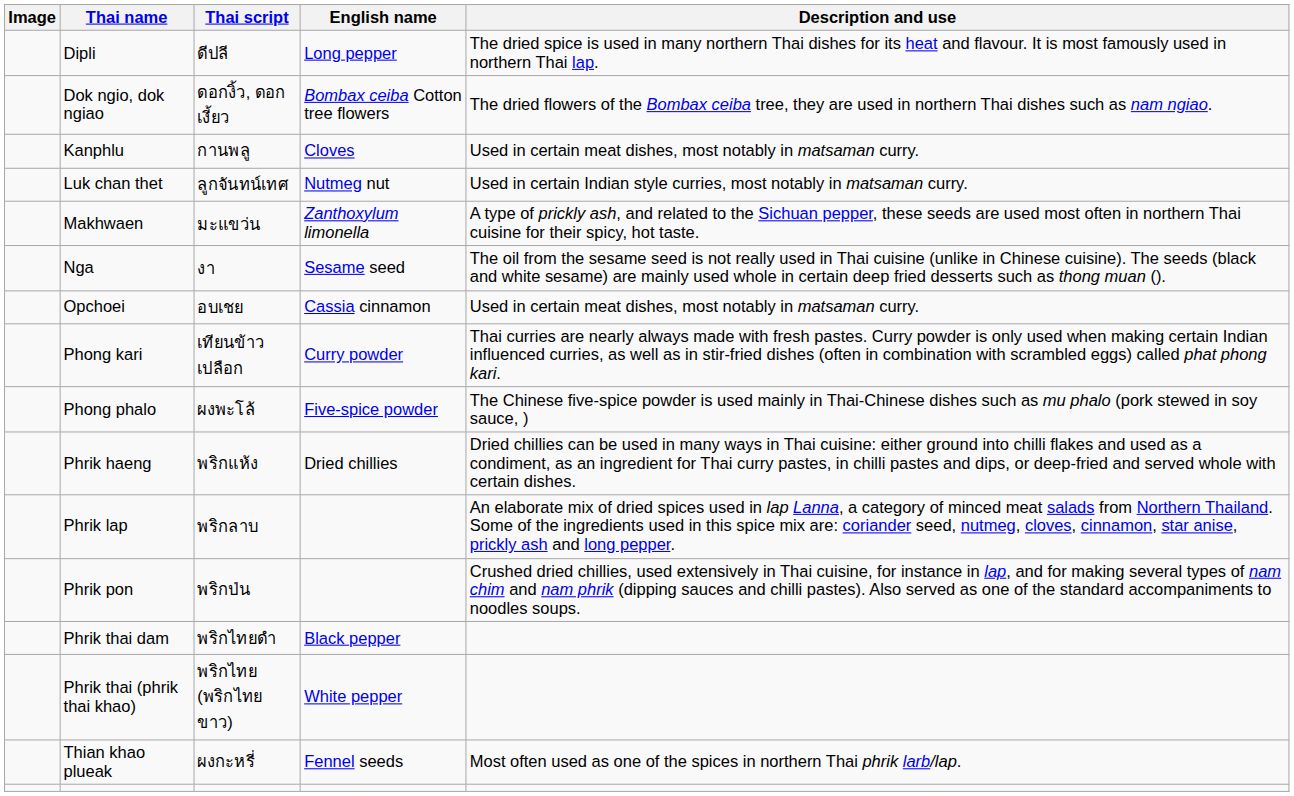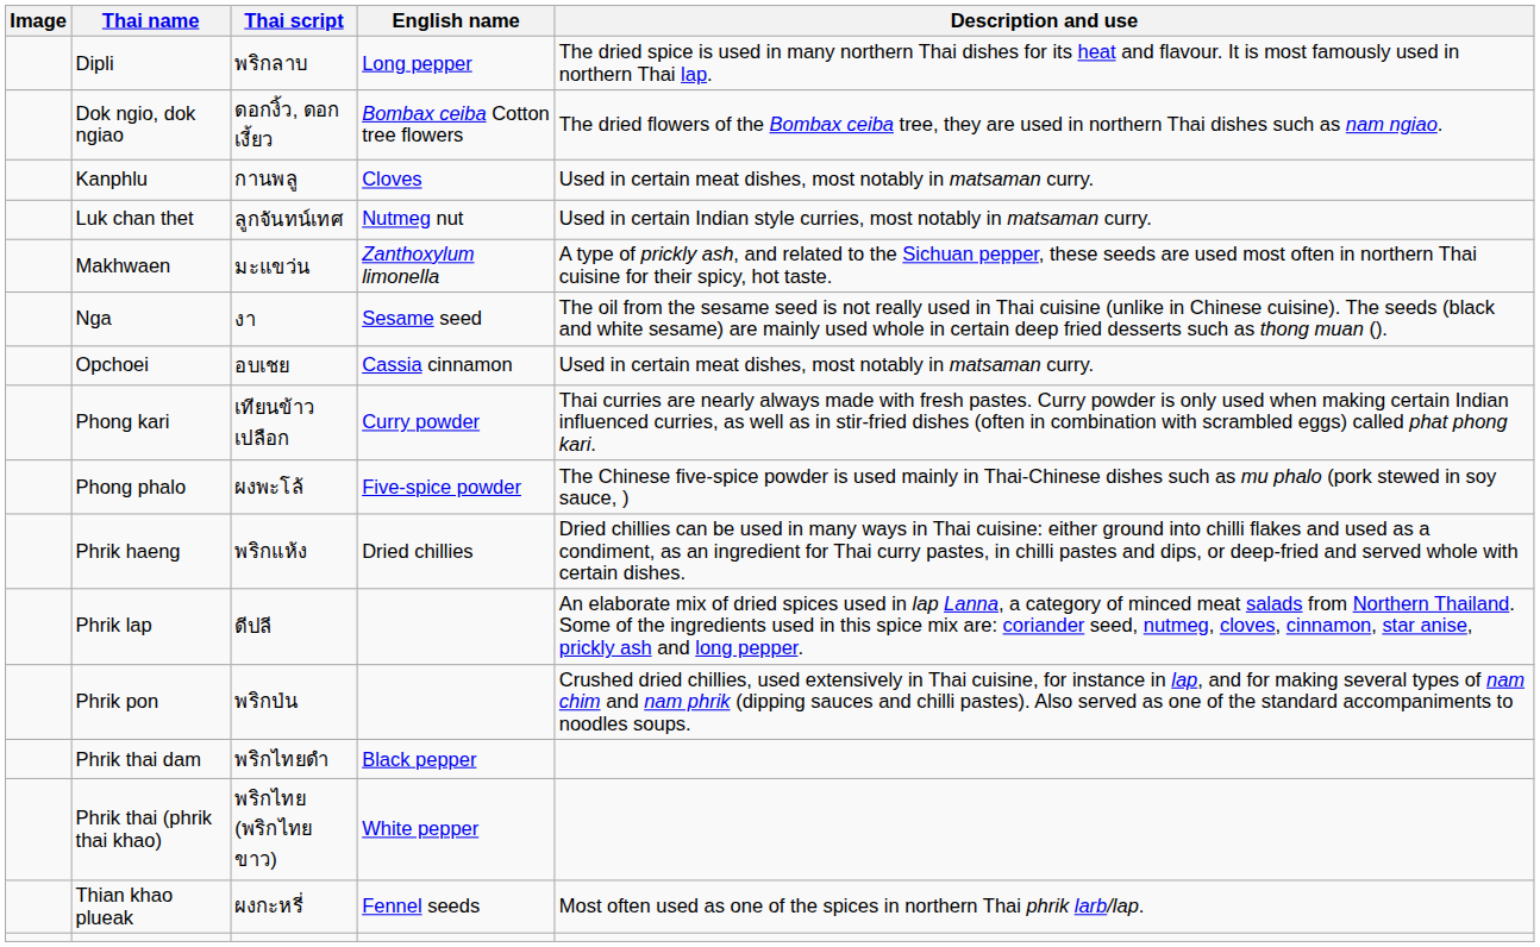Dipli | Thai script: ดีปลี -> พริกลาบ
Phrik lap | Thai script: พริกลาบ -> ดีปลี
